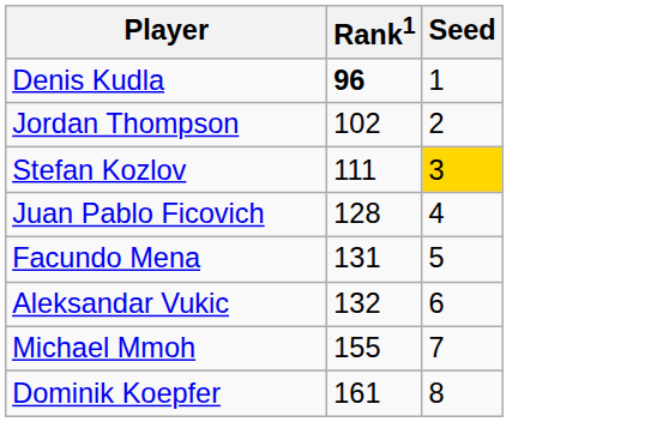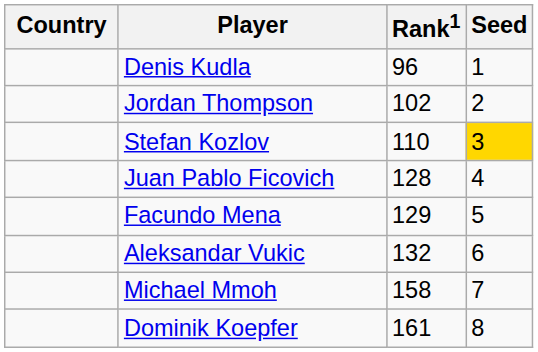+ column: Country
Denis Kudla | Rank1: bold -> normal
Stefan Kozlov | Rank1: 111 -> 110
Facundo Mena | Rank1: 131 -> 129
Michael Mmoh | Rank1: 155 -> 158
